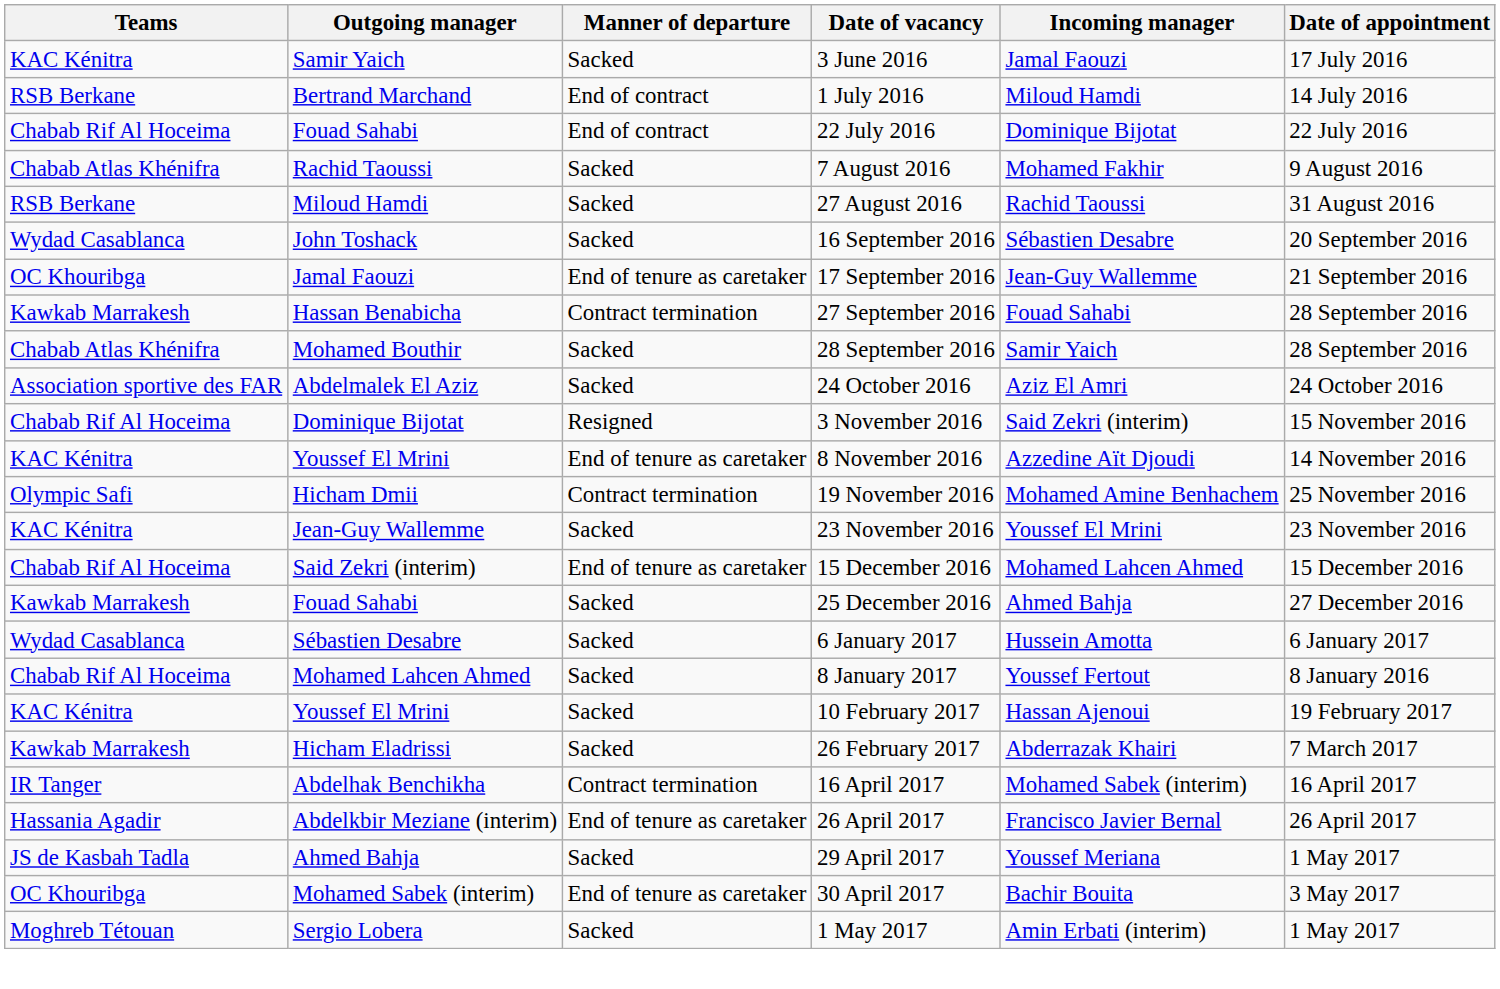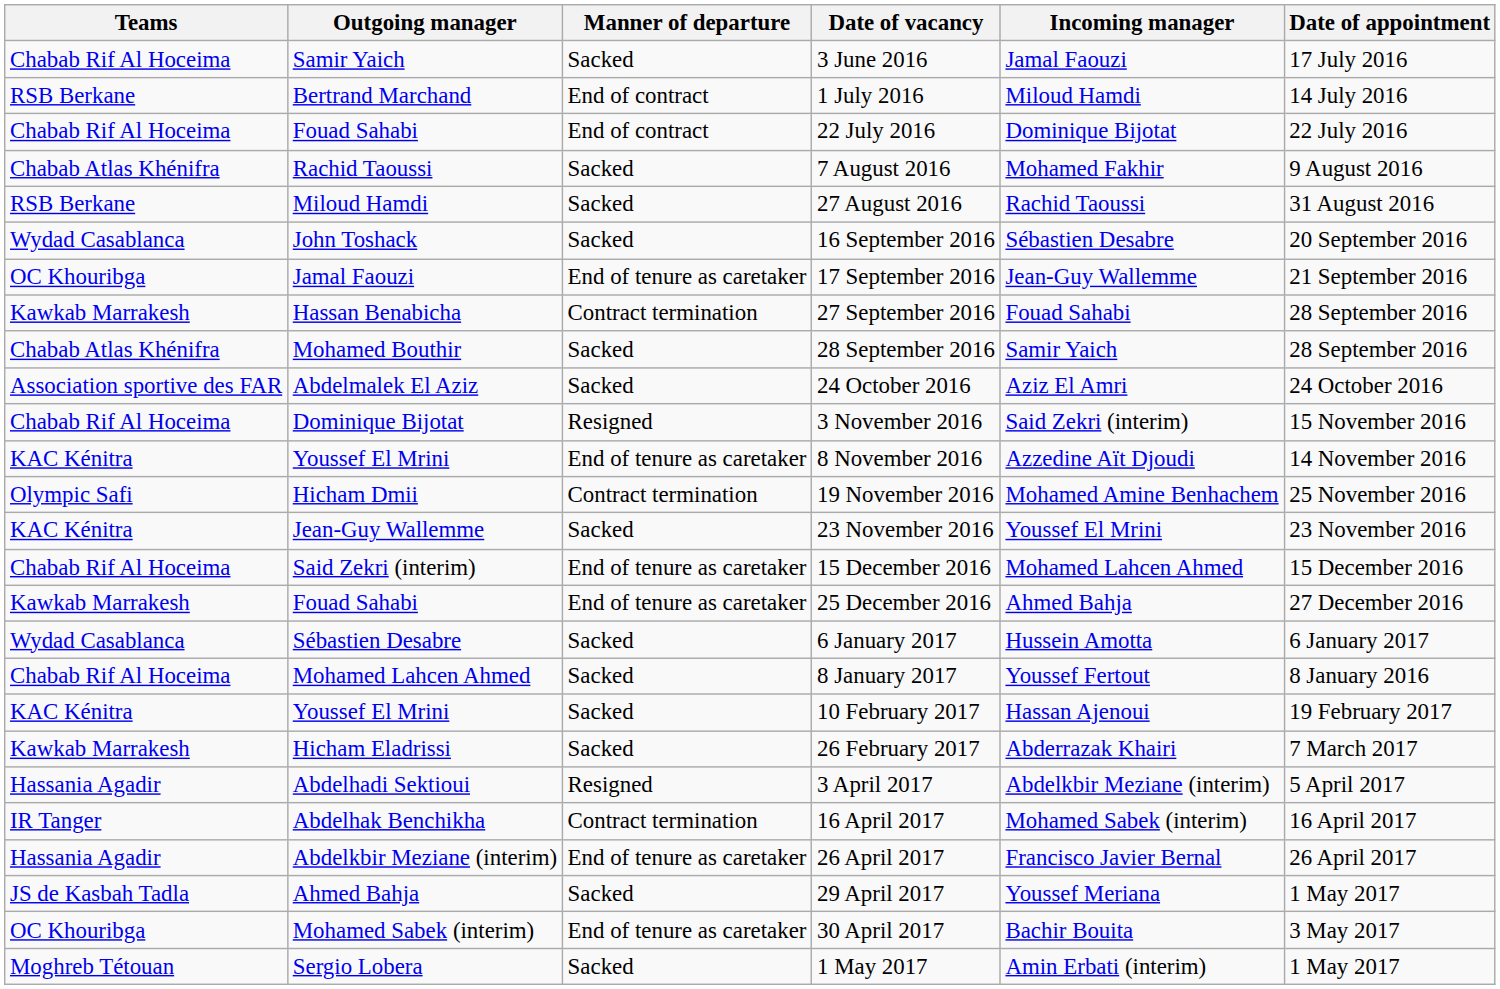3 June 2016 | Teams: KAC Kénitra -> Chabab Rif Al Hoceima
25 December 2016 | Manner of departure: Sacked -> End of tenure as caretaker
+ row: Hassania Agadir | Abdelhadi Sektioui | Resigned | 3 April 2017 | Abdelkbir Meziane (interim) | 5 April 2017
